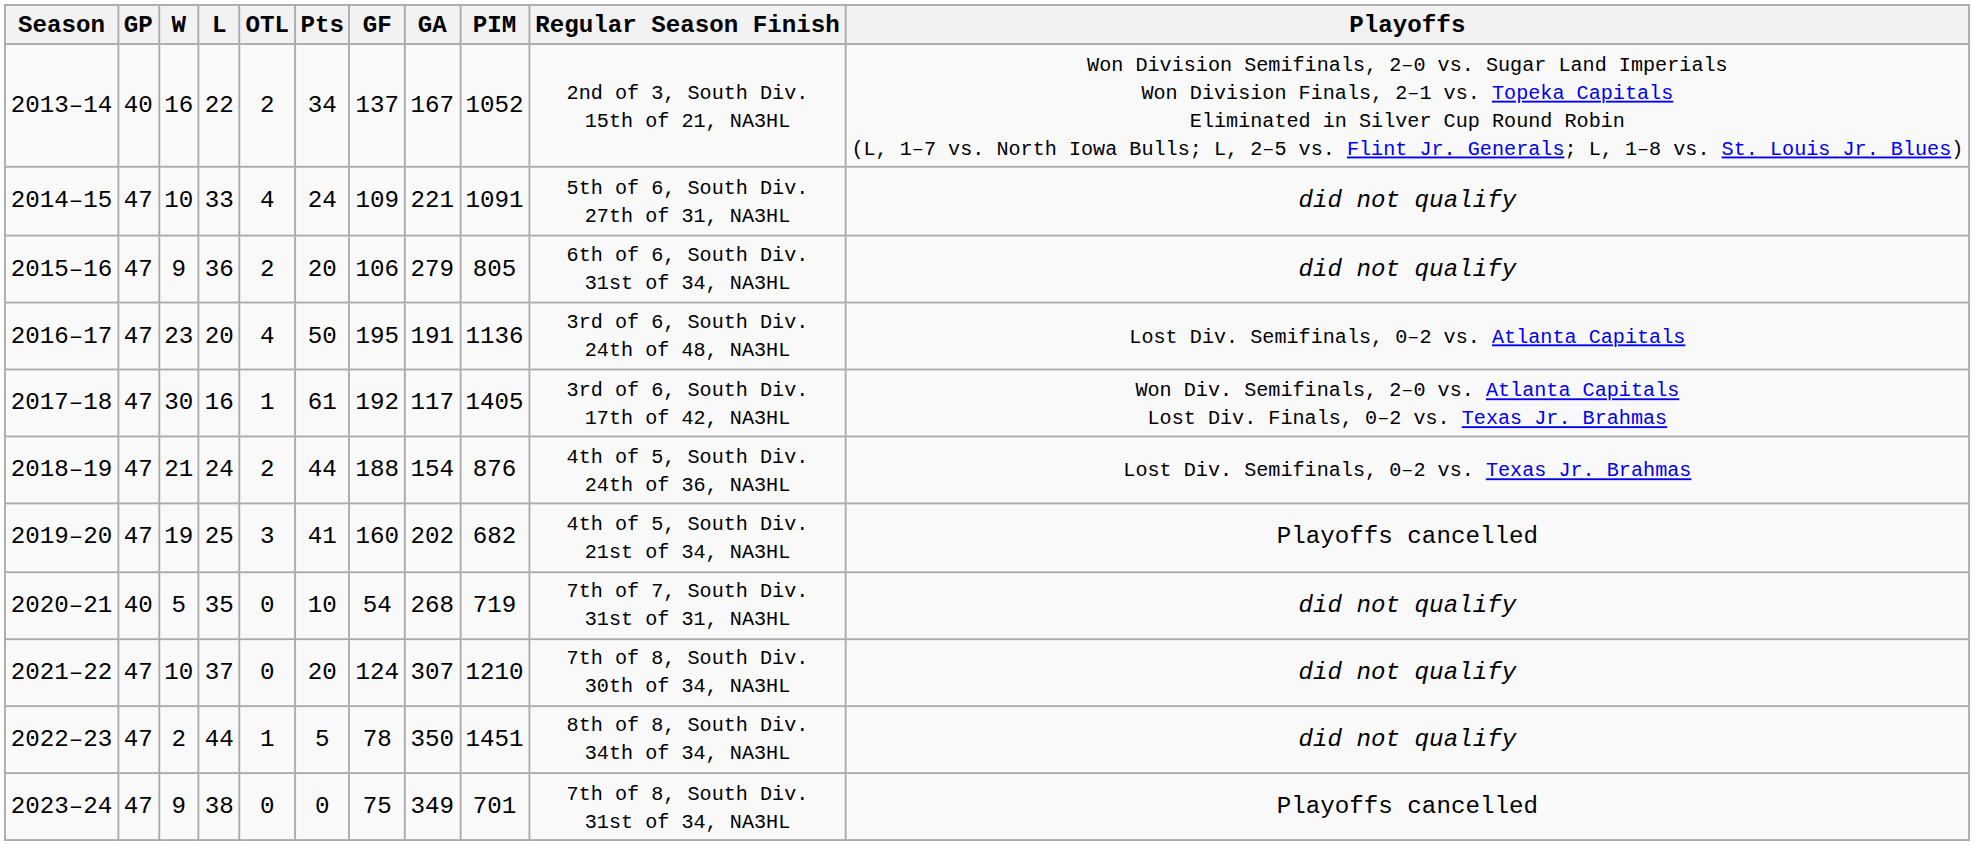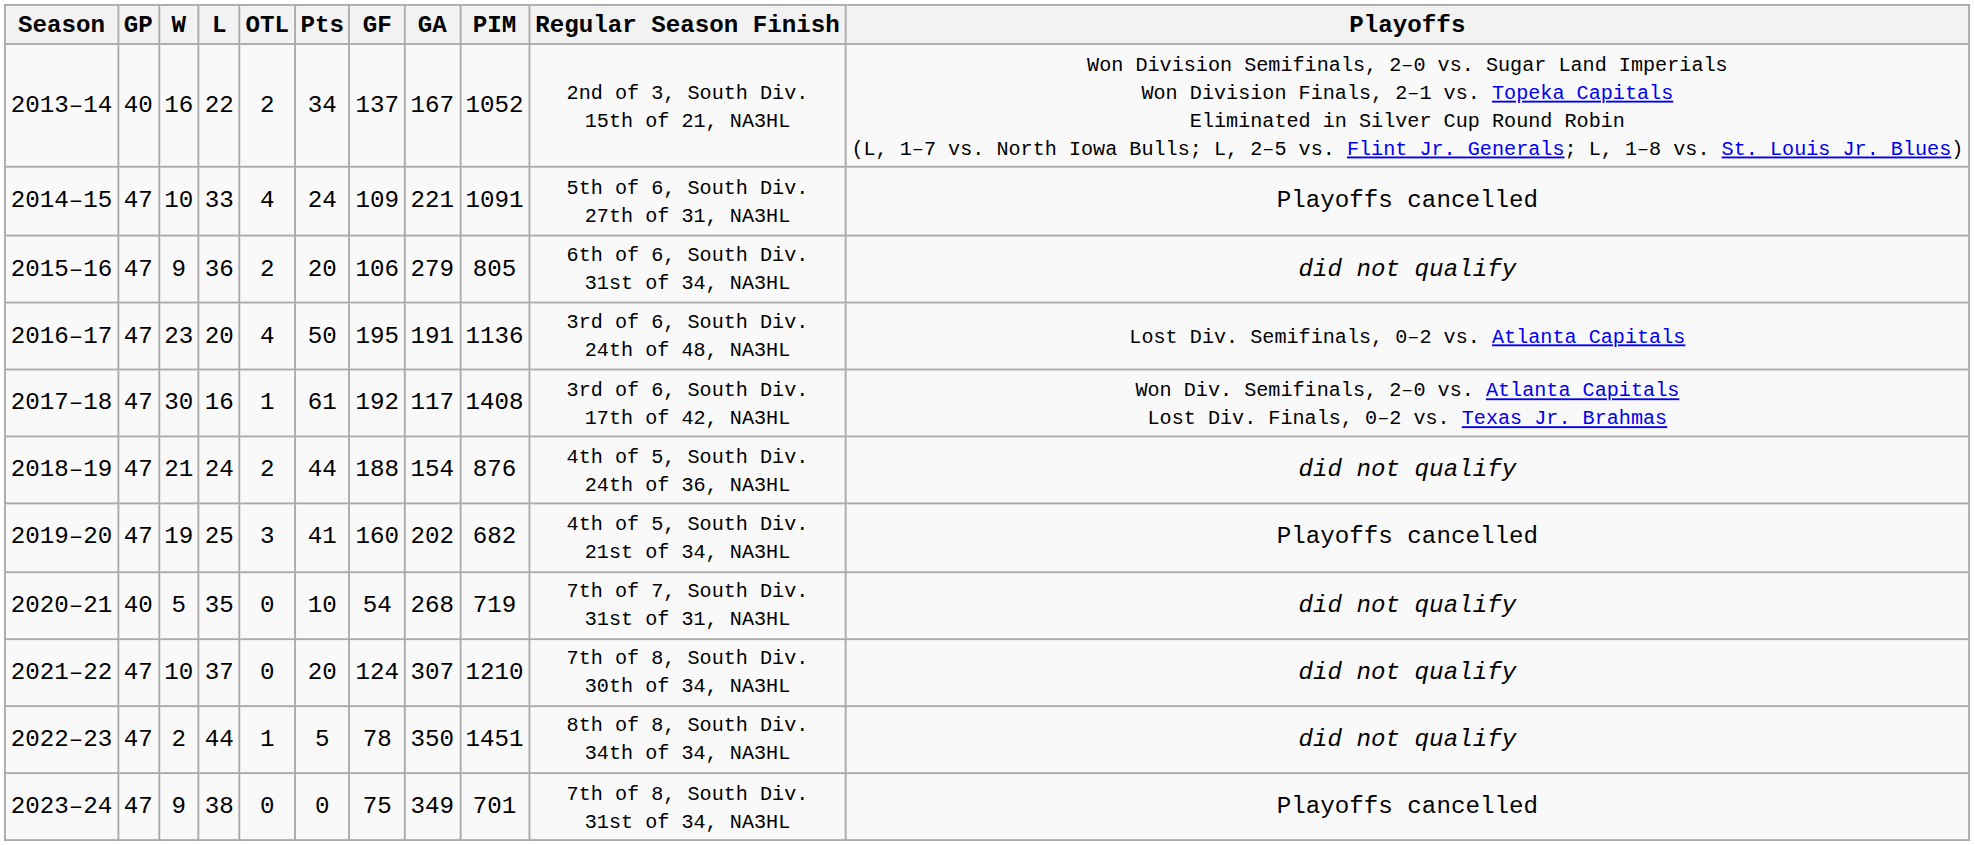2014–15 | Playoffs: did not qualify -> Playoffs cancelled
2017–18 | PIM: 1405 -> 1408
2018–19 | Playoffs: Lost Div. Semifinals, 0–2 vs. Texas Jr. Brahmas -> did not qualify
